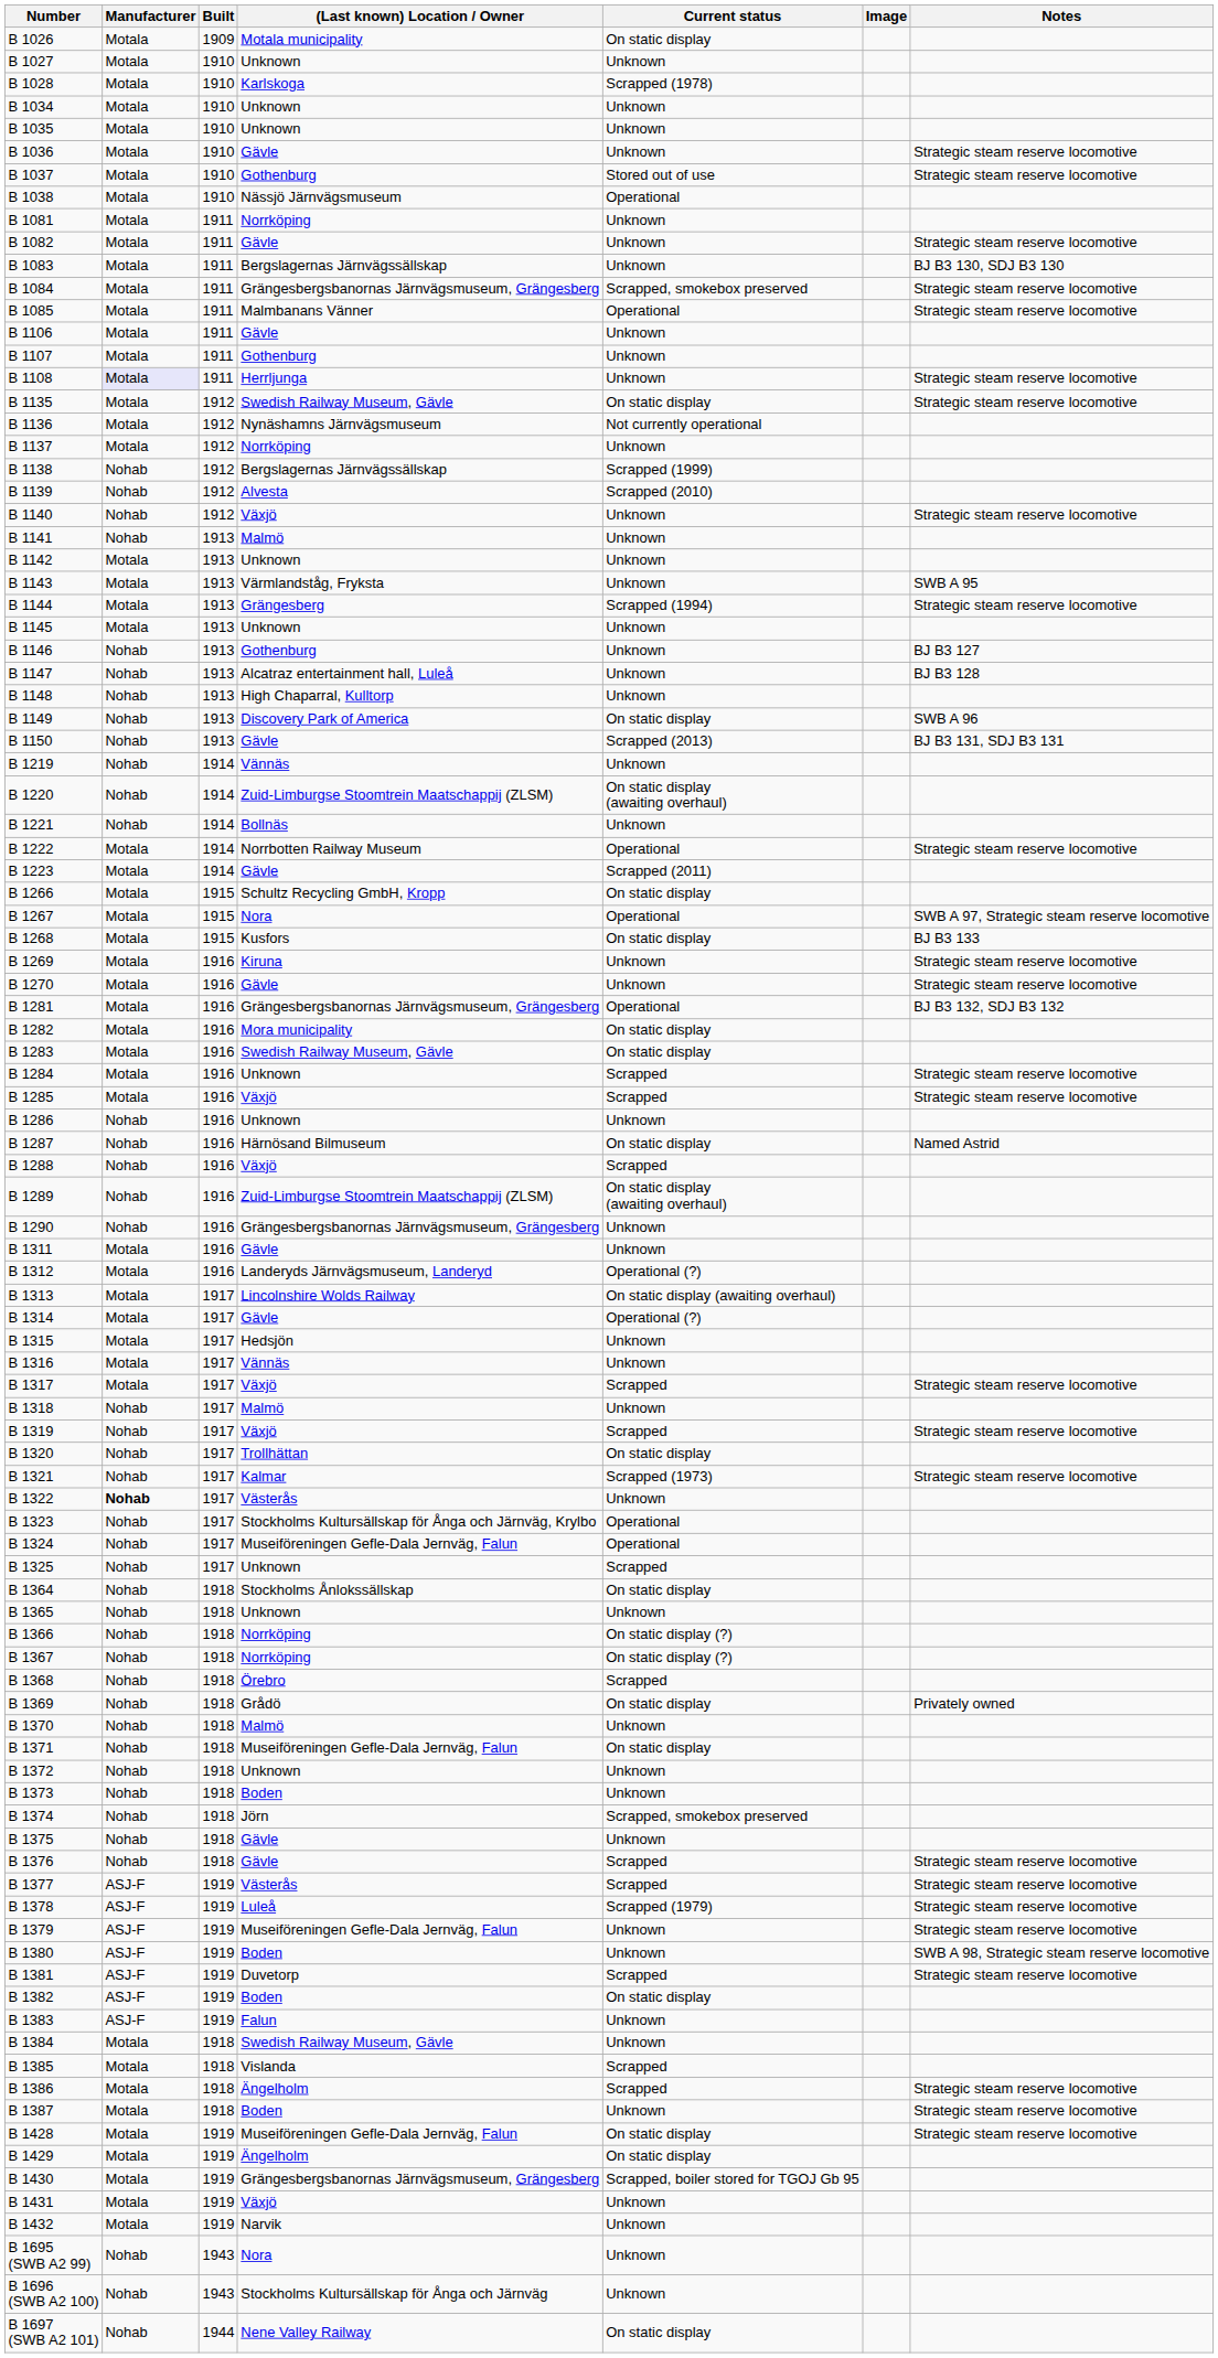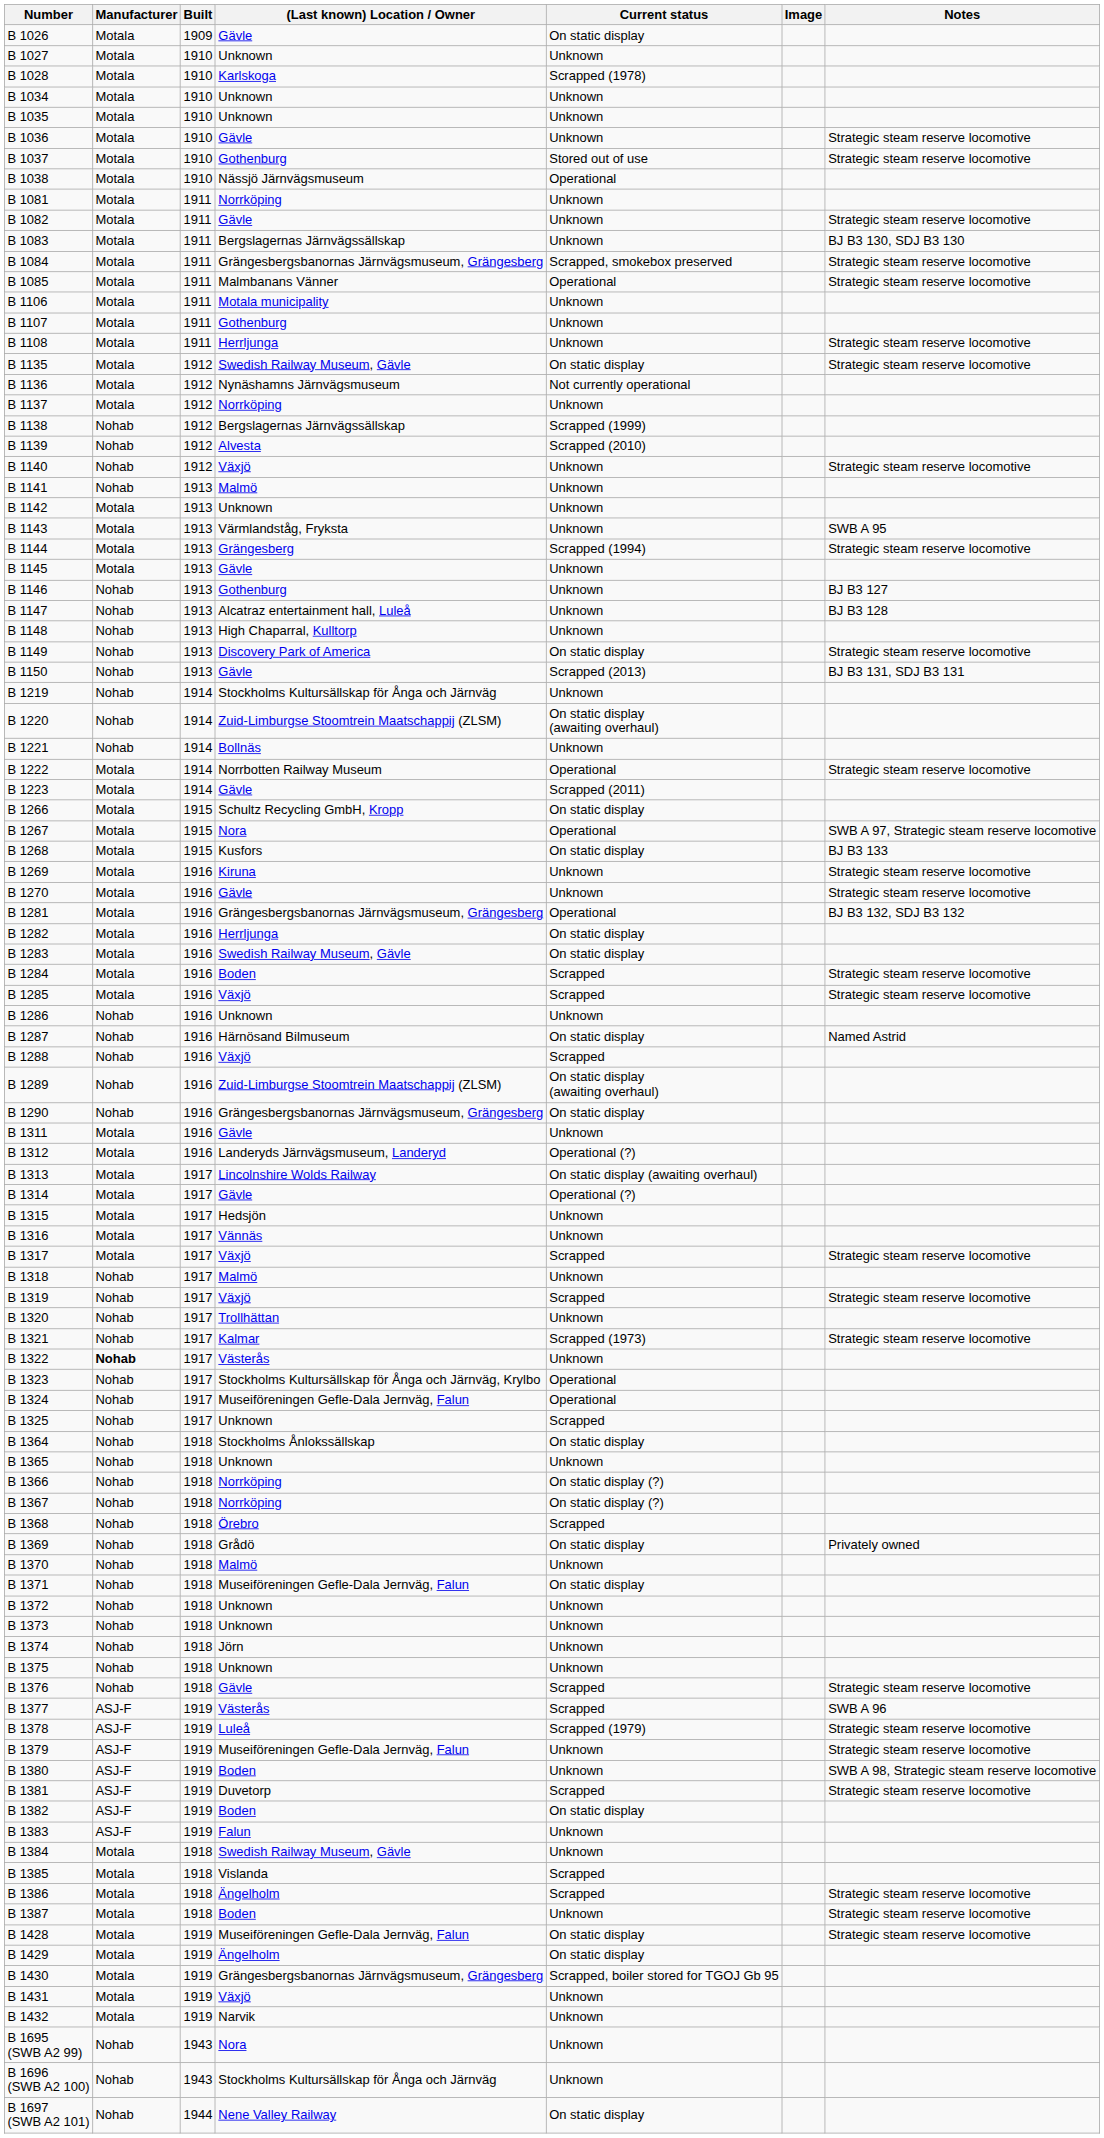B 1026 | (Last known) Location / Owner: Motala municipality -> Gävle
B 1106 | (Last known) Location / Owner: Gävle -> Motala municipality
B 1108 | Manufacturer: lavender background -> no background
B 1145 | (Last known) Location / Owner: Unknown -> Gävle
B 1149 | Notes: SWB A 96 -> Strategic steam reserve locomotive
B 1219 | (Last known) Location / Owner: Vännäs -> Stockholms Kultursällskap för Ånga och Järnväg
B 1282 | (Last known) Location / Owner: Mora municipality -> Herrljunga
B 1284 | (Last known) Location / Owner: Unknown -> Boden
B 1290 | Current status: Unknown -> On static display
B 1320 | Current status: On static display -> Unknown
B 1373 | (Last known) Location / Owner: Boden -> Unknown
B 1374 | Current status: Scrapped, smokebox preserved -> Unknown
B 1375 | (Last known) Location / Owner: Gävle -> Unknown
B 1377 | Notes: Strategic steam reserve locomotive -> SWB A 96
